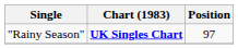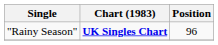"Rainy Season" | Position: 97 -> 96
